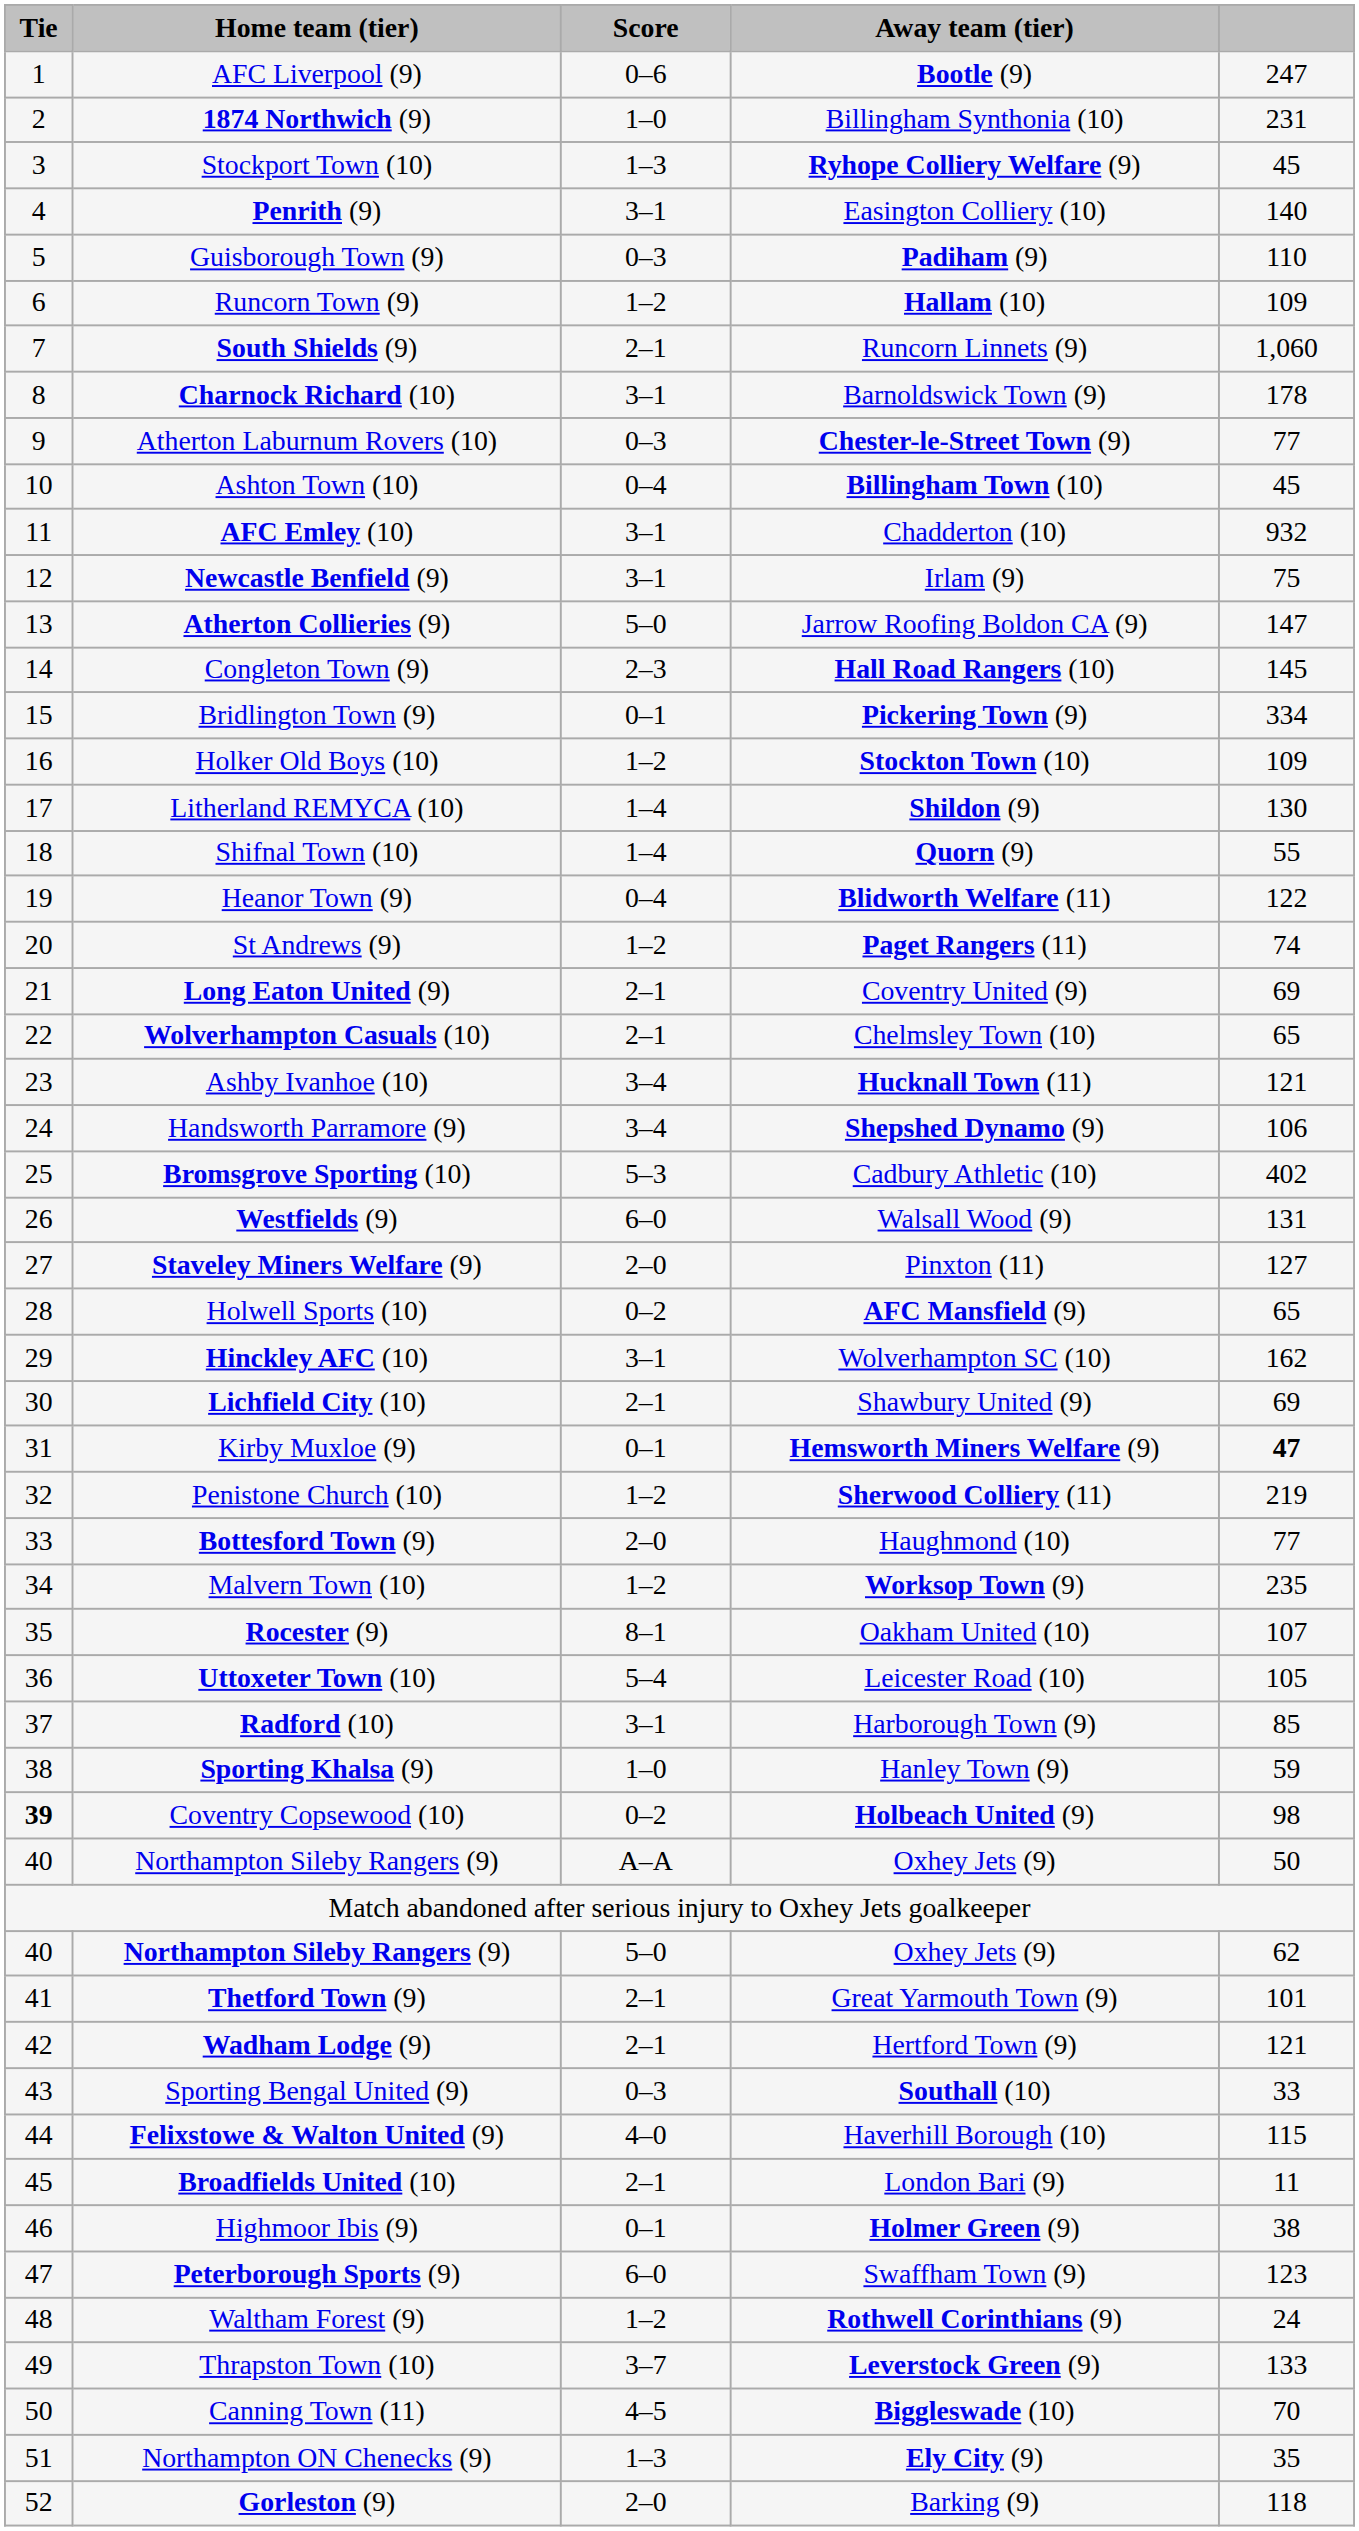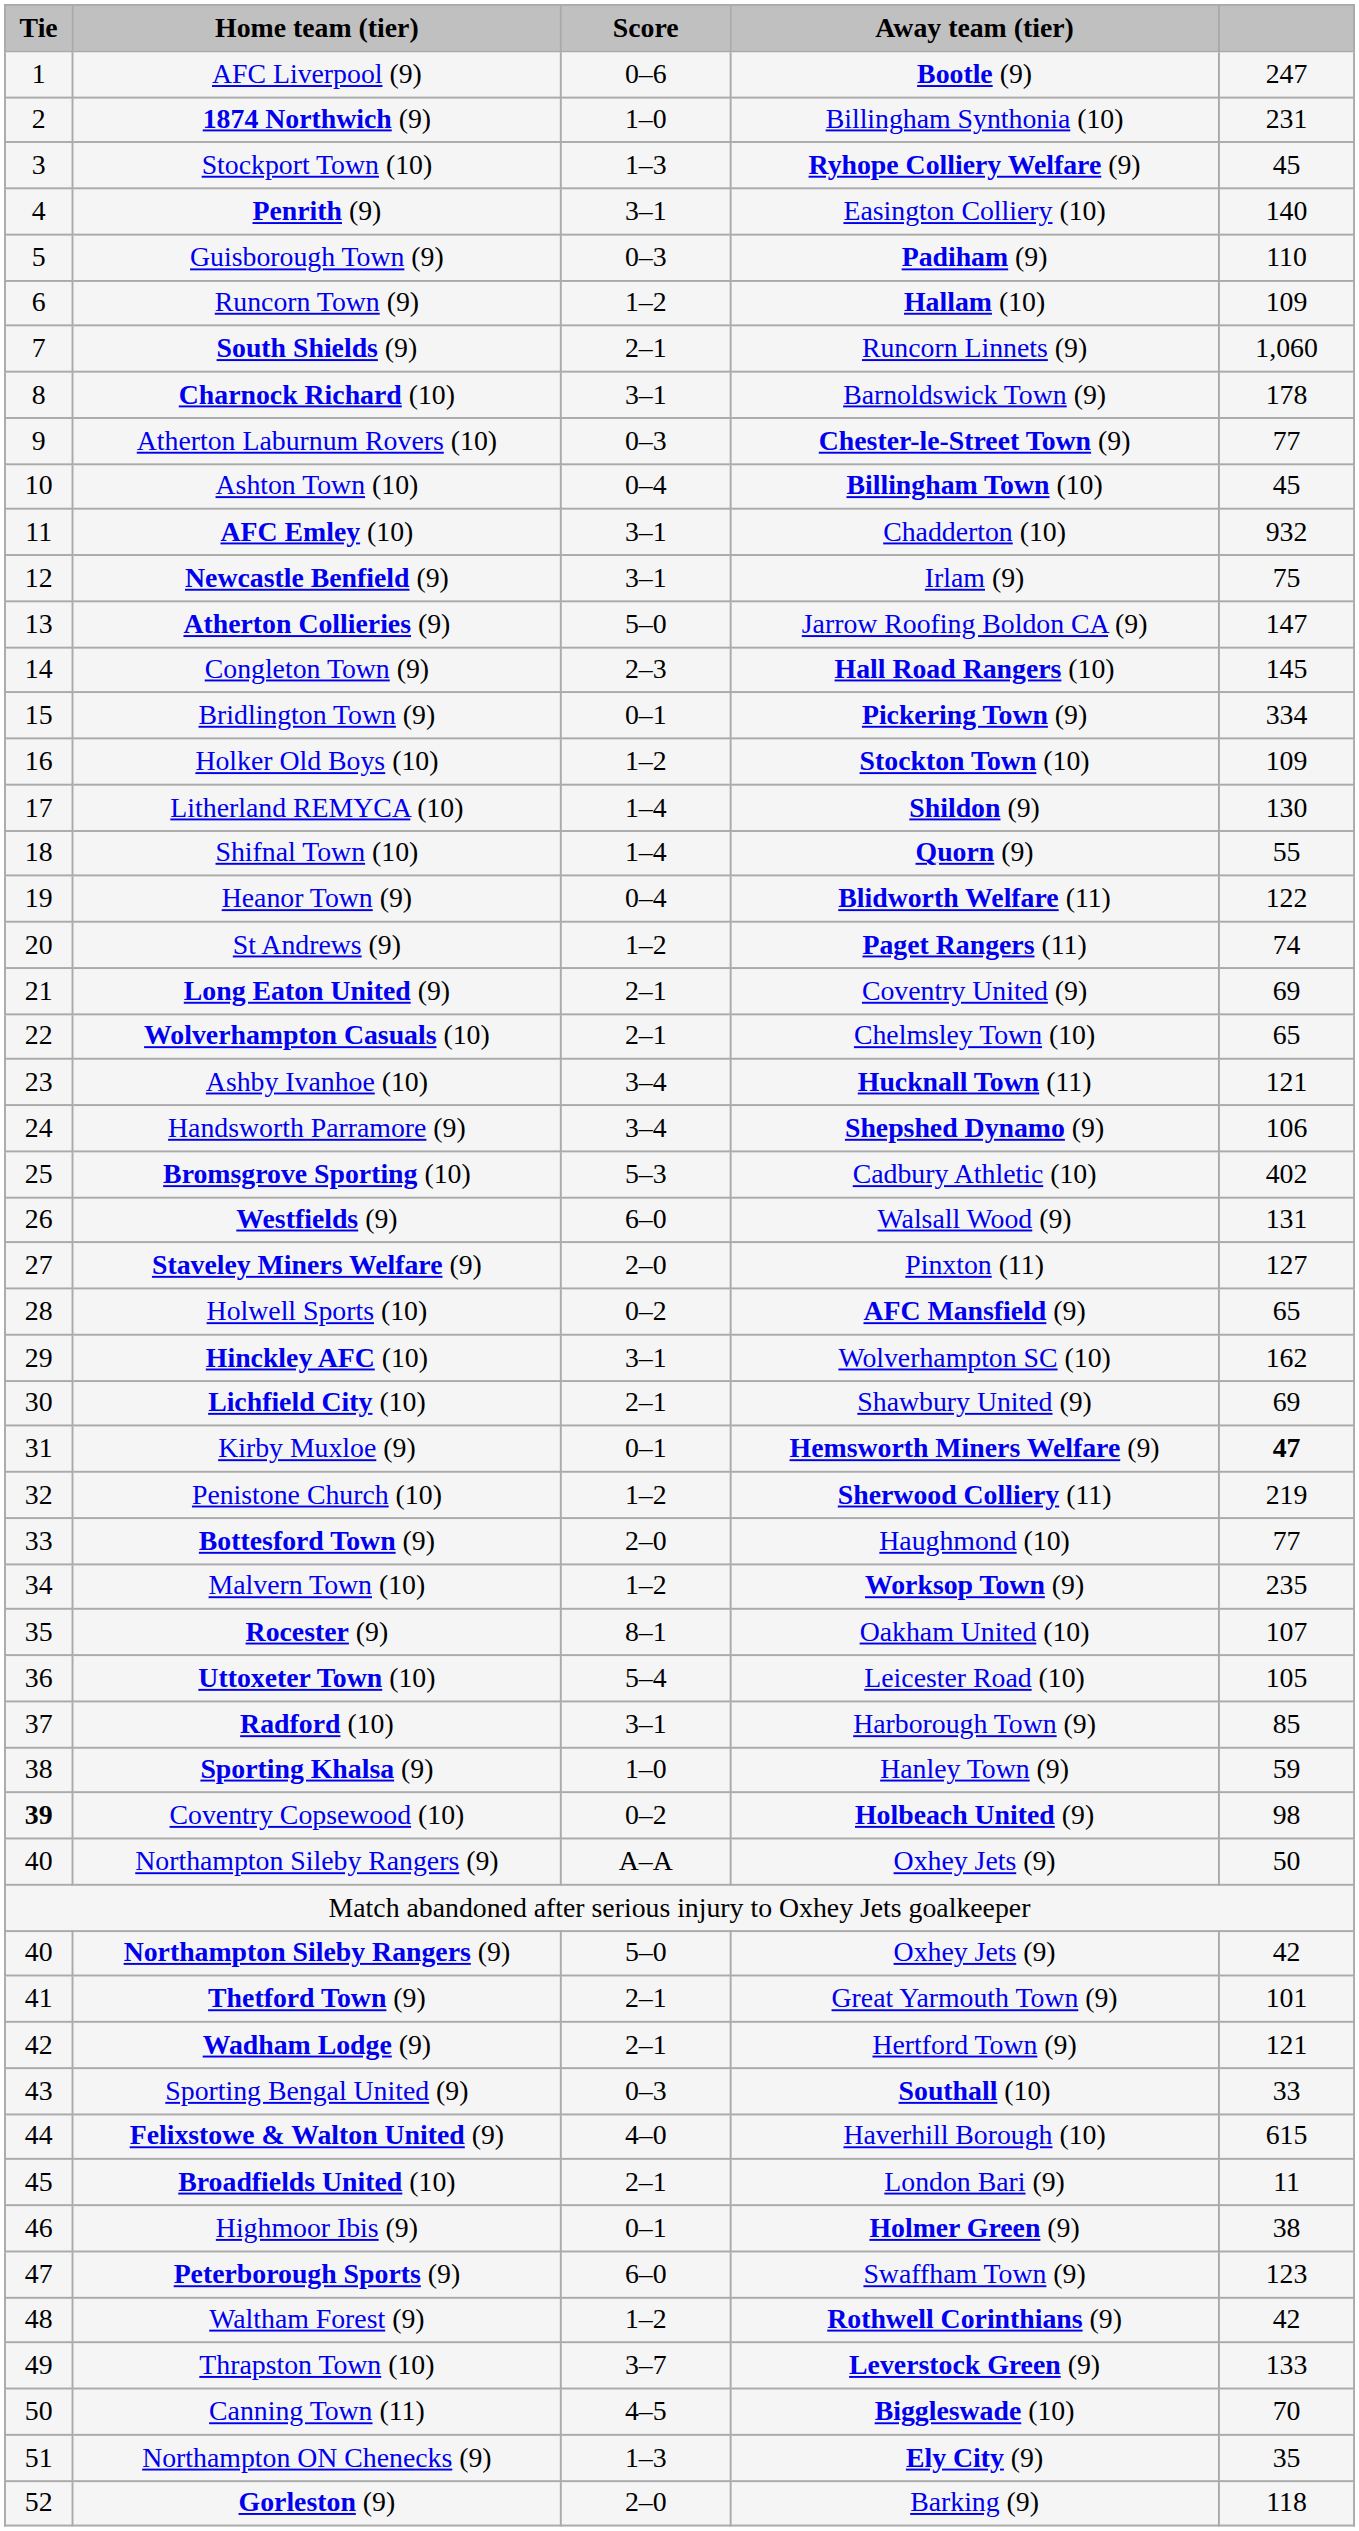Northampton Sileby Rangers (9) / 5–0 | column 5: 62 -> 42
Felixstowe & Walton United (9) | column 5: 115 -> 615
Waltham Forest (9) | column 5: 24 -> 42
